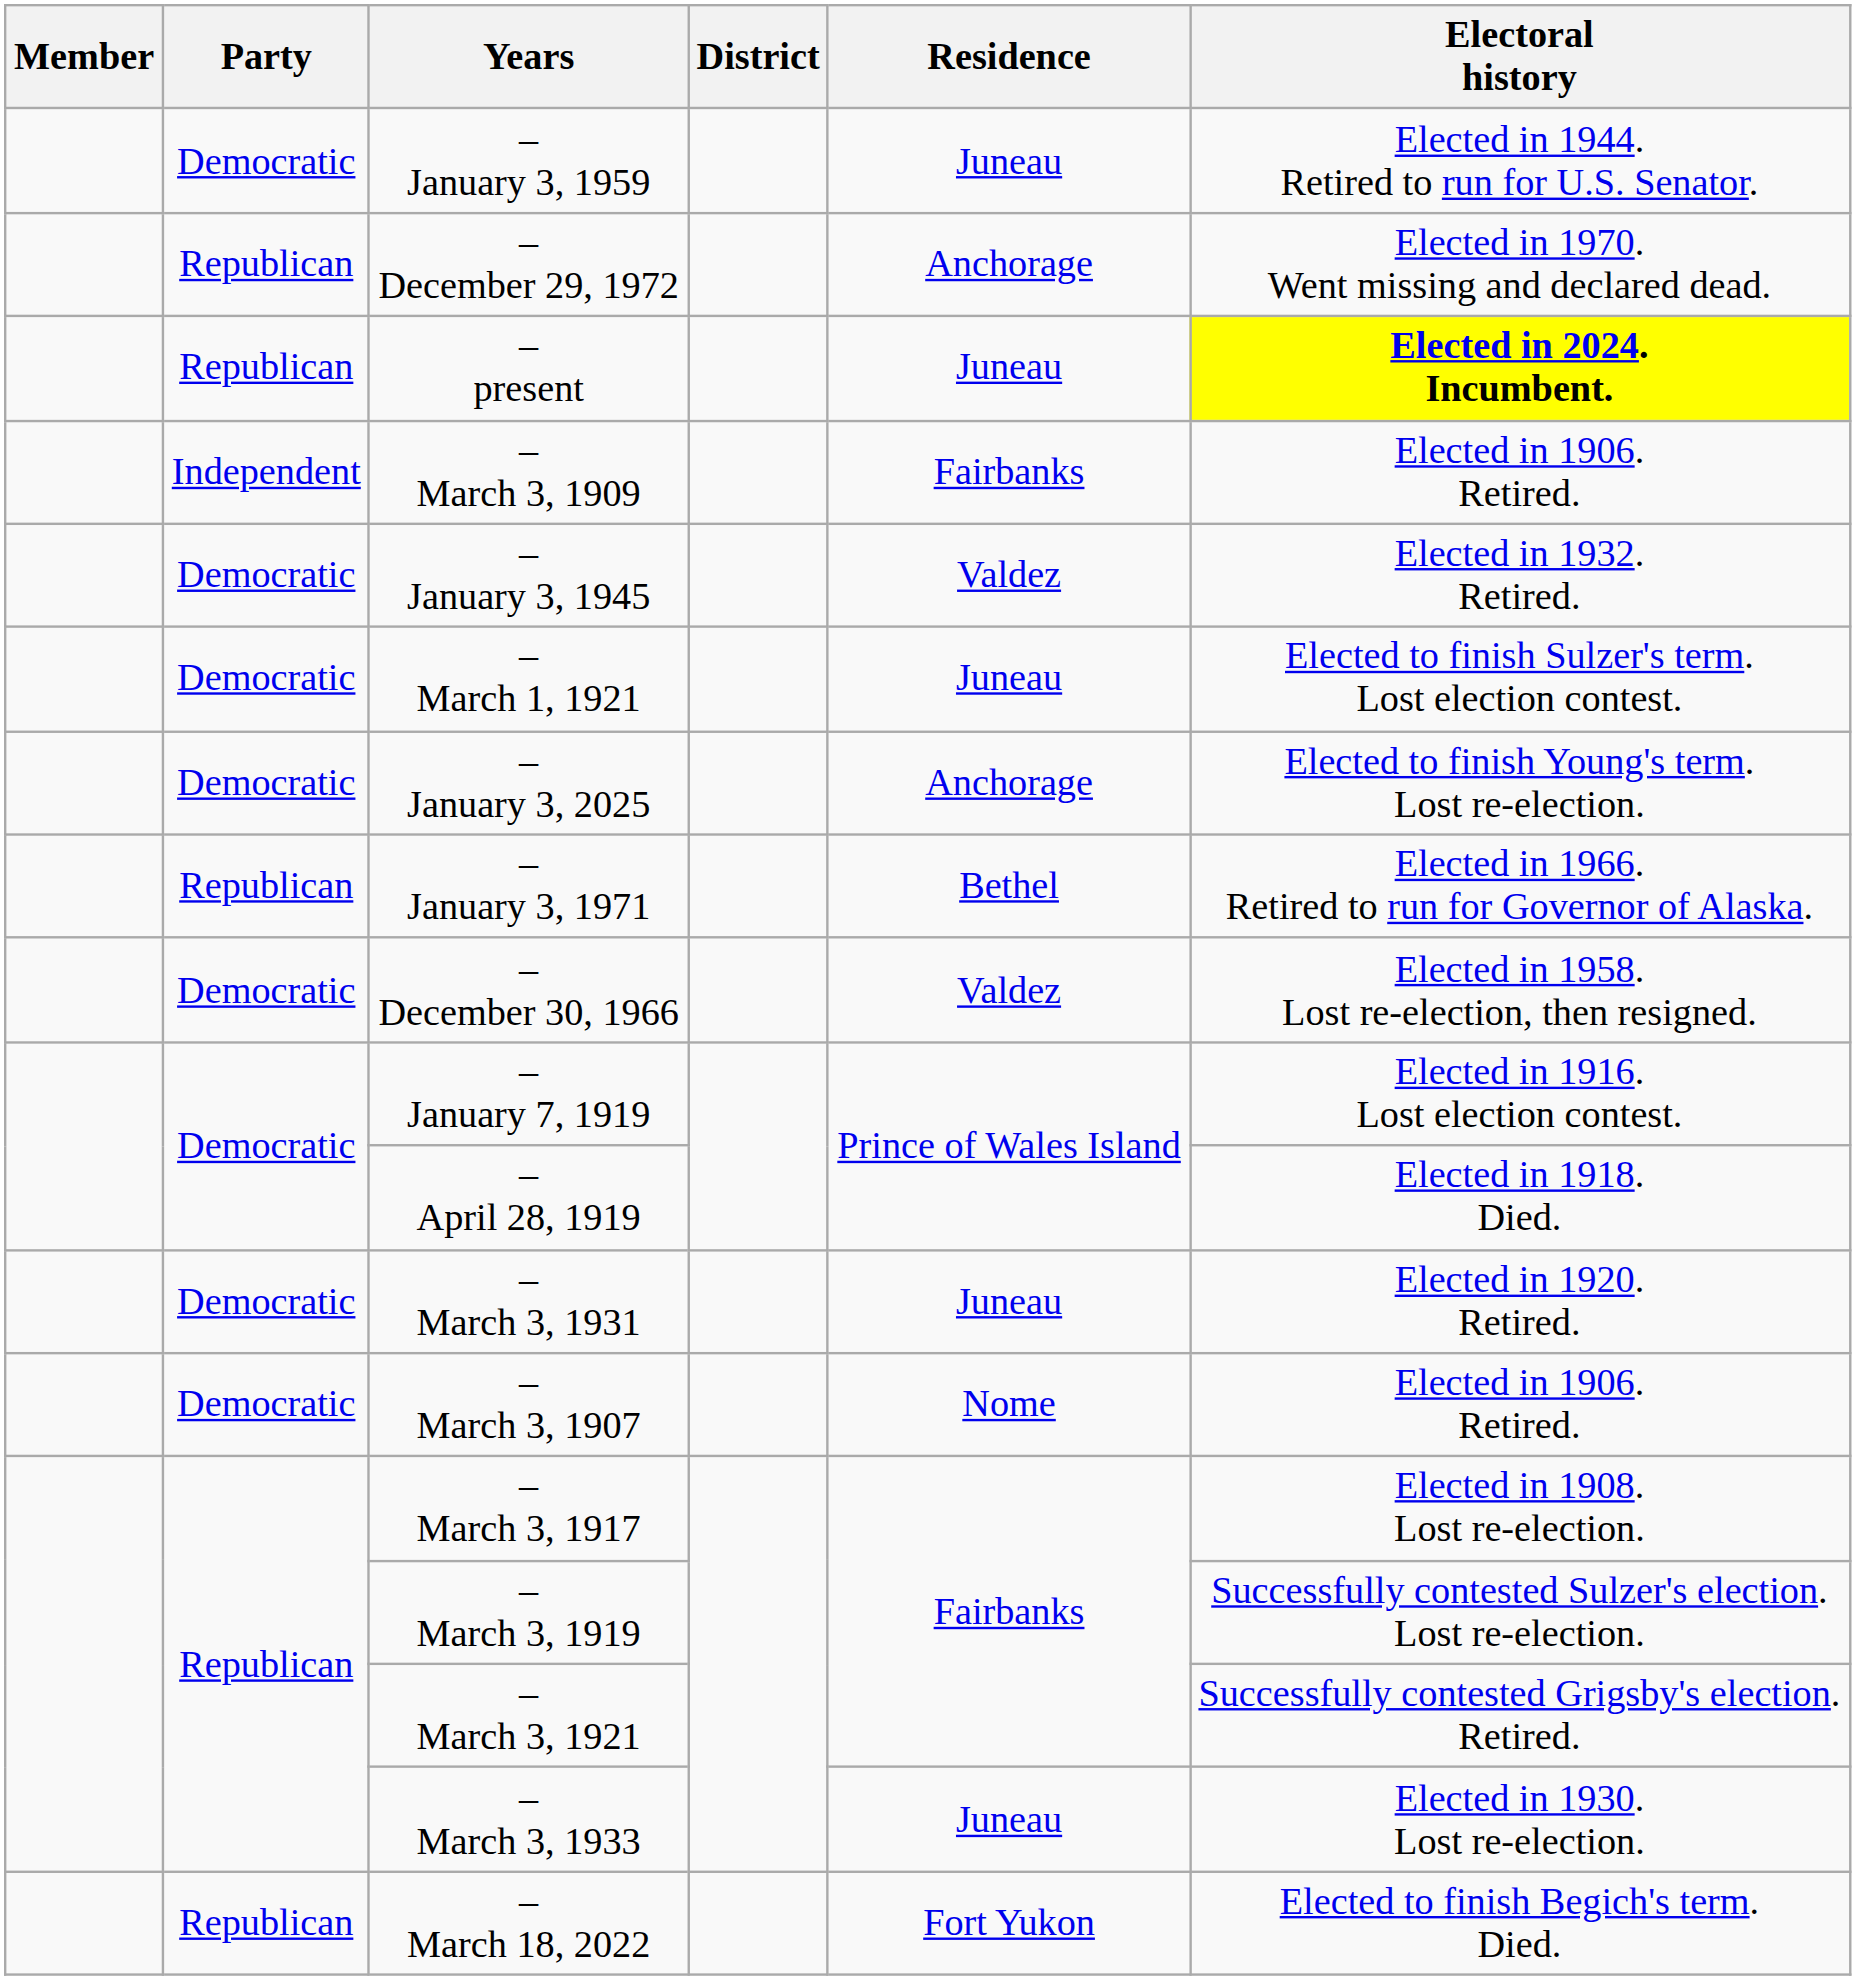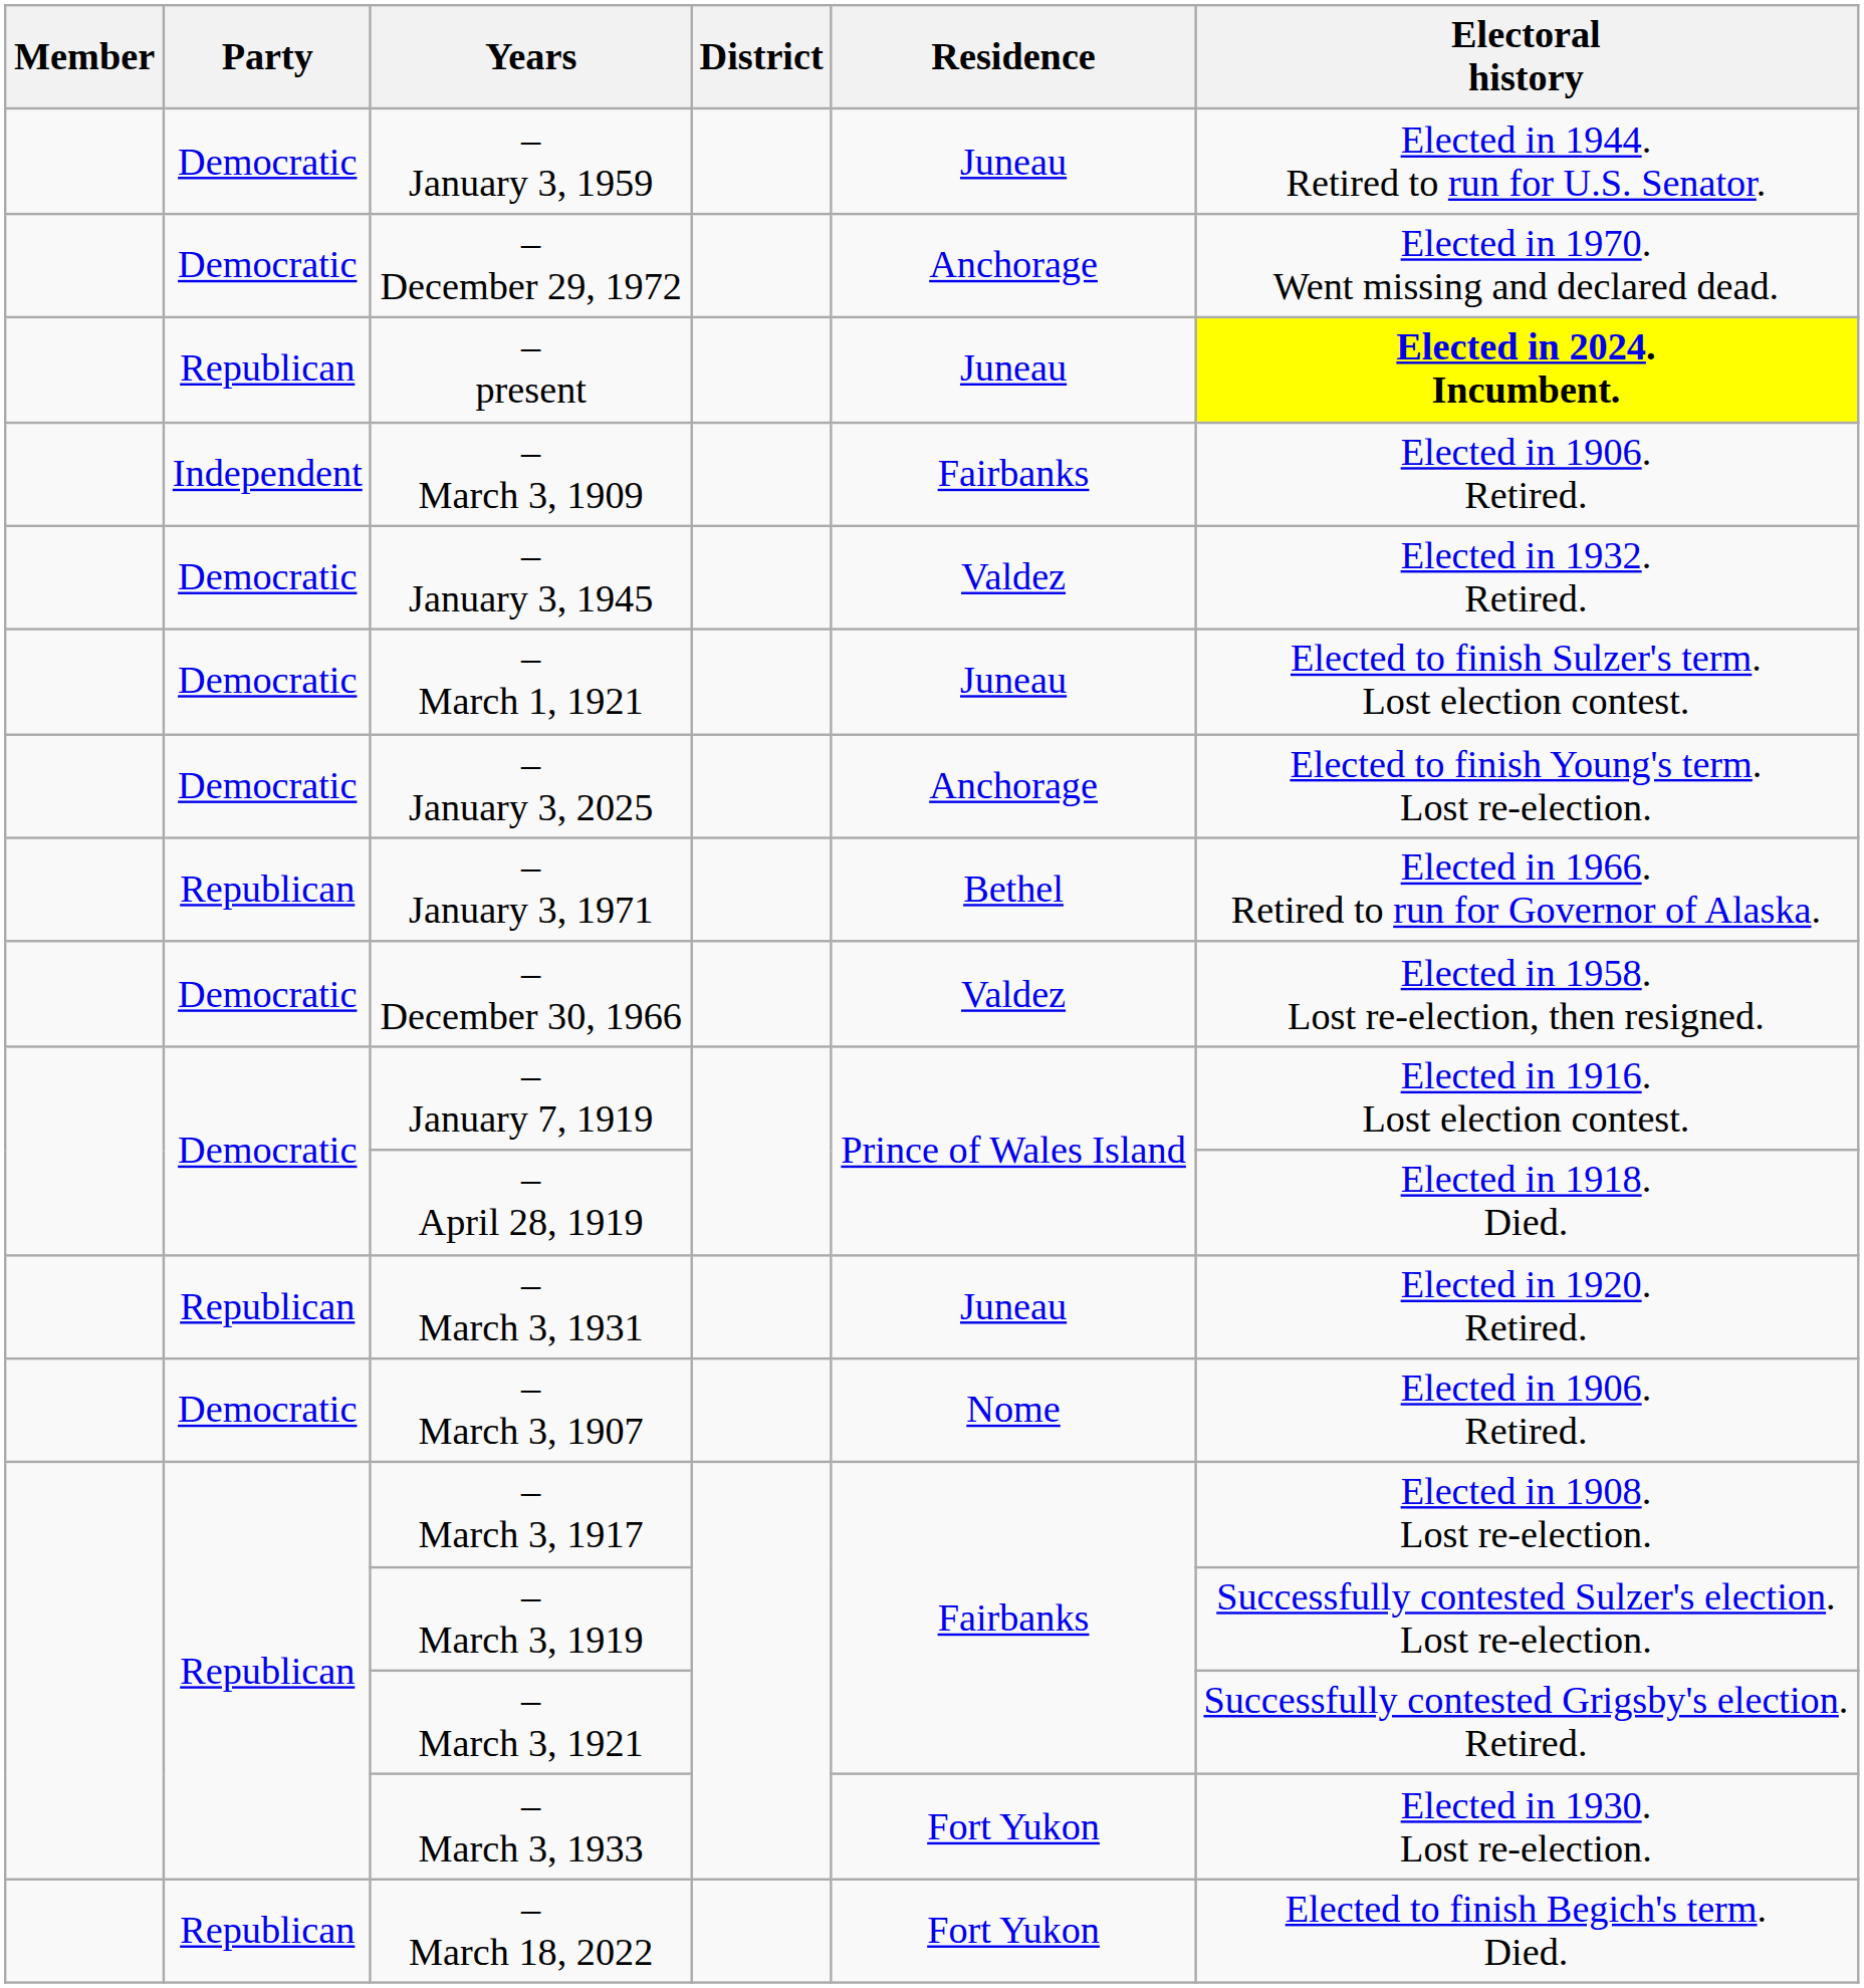– December 29, 1972 | Party: Republican -> Democratic
– March 3, 1931 | Party: Democratic -> Republican
– March 3, 1933 | Residence: Juneau -> Fort Yukon
